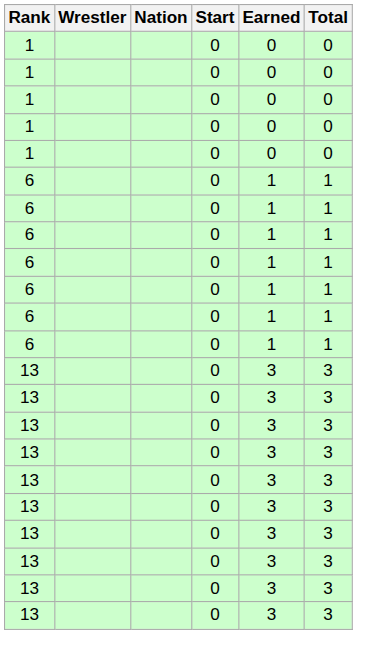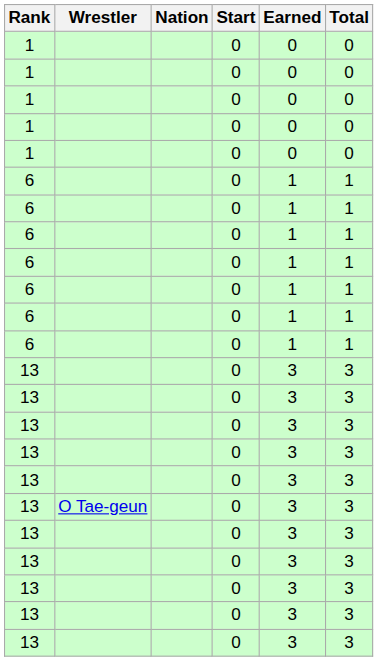+ row: 13 | O Tae-geun | 0 | 3 | 3
